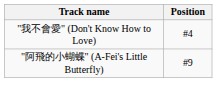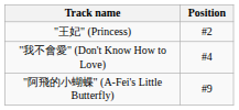+ row: "王妃" (Princess) | #2
